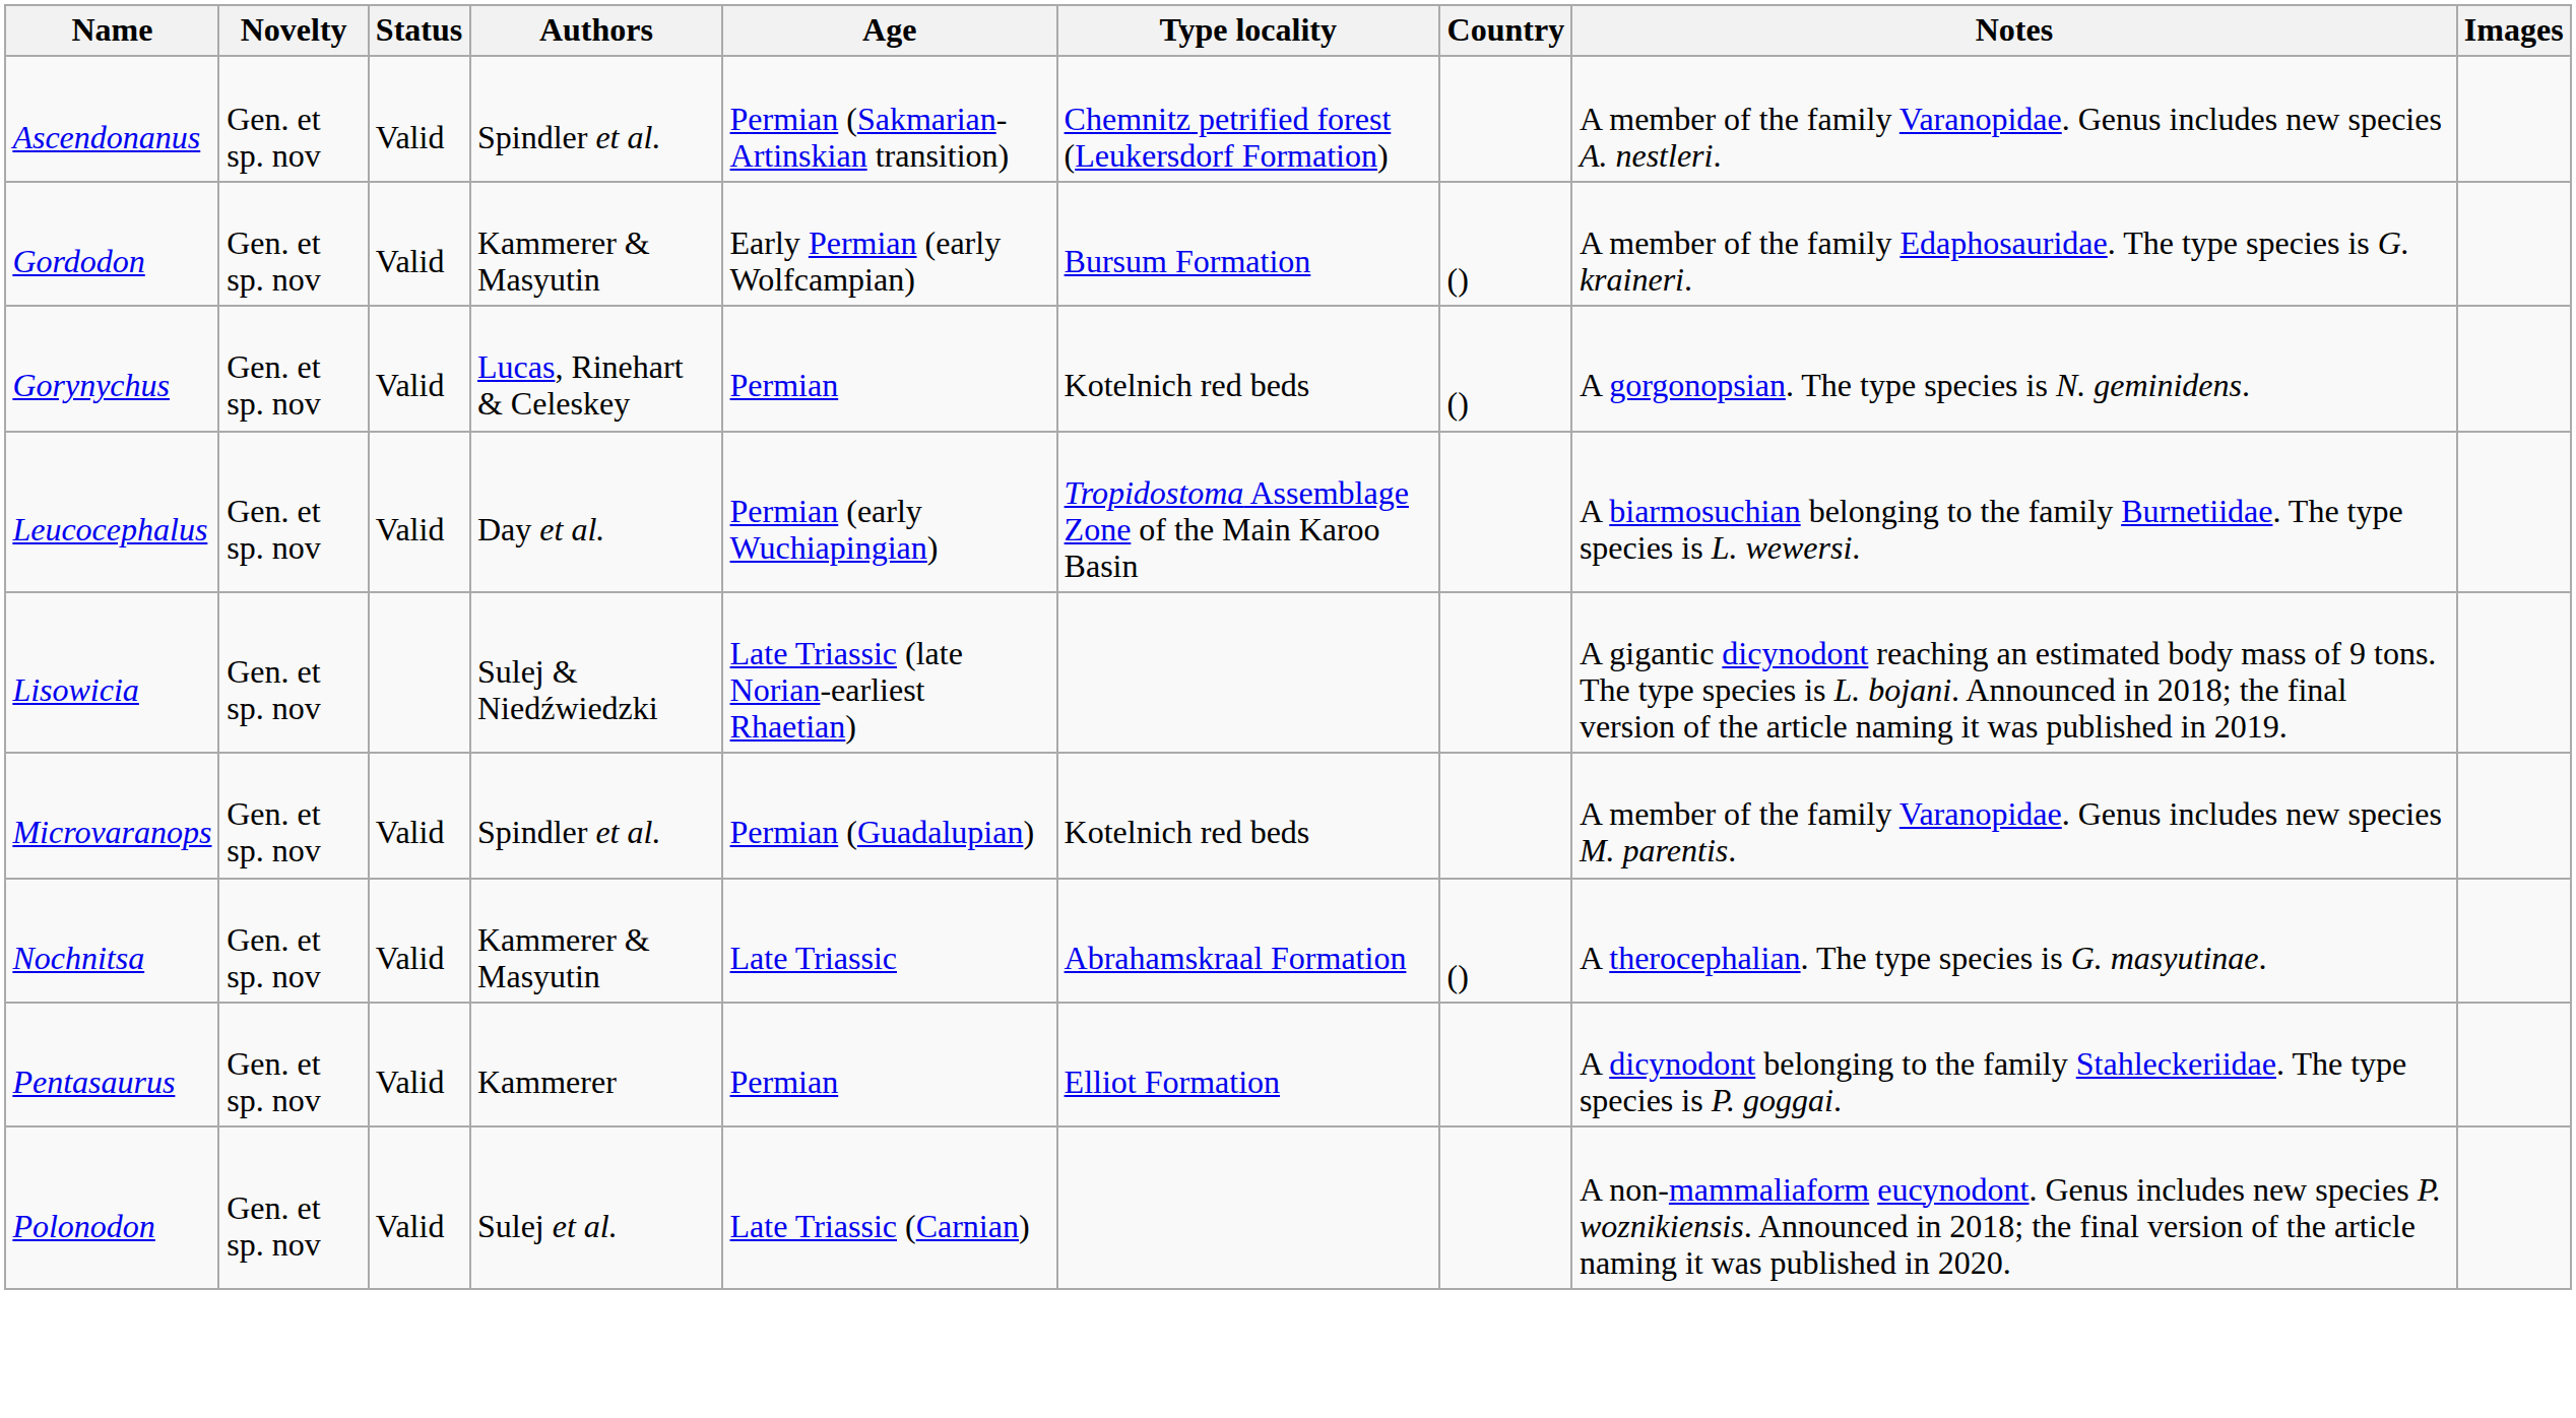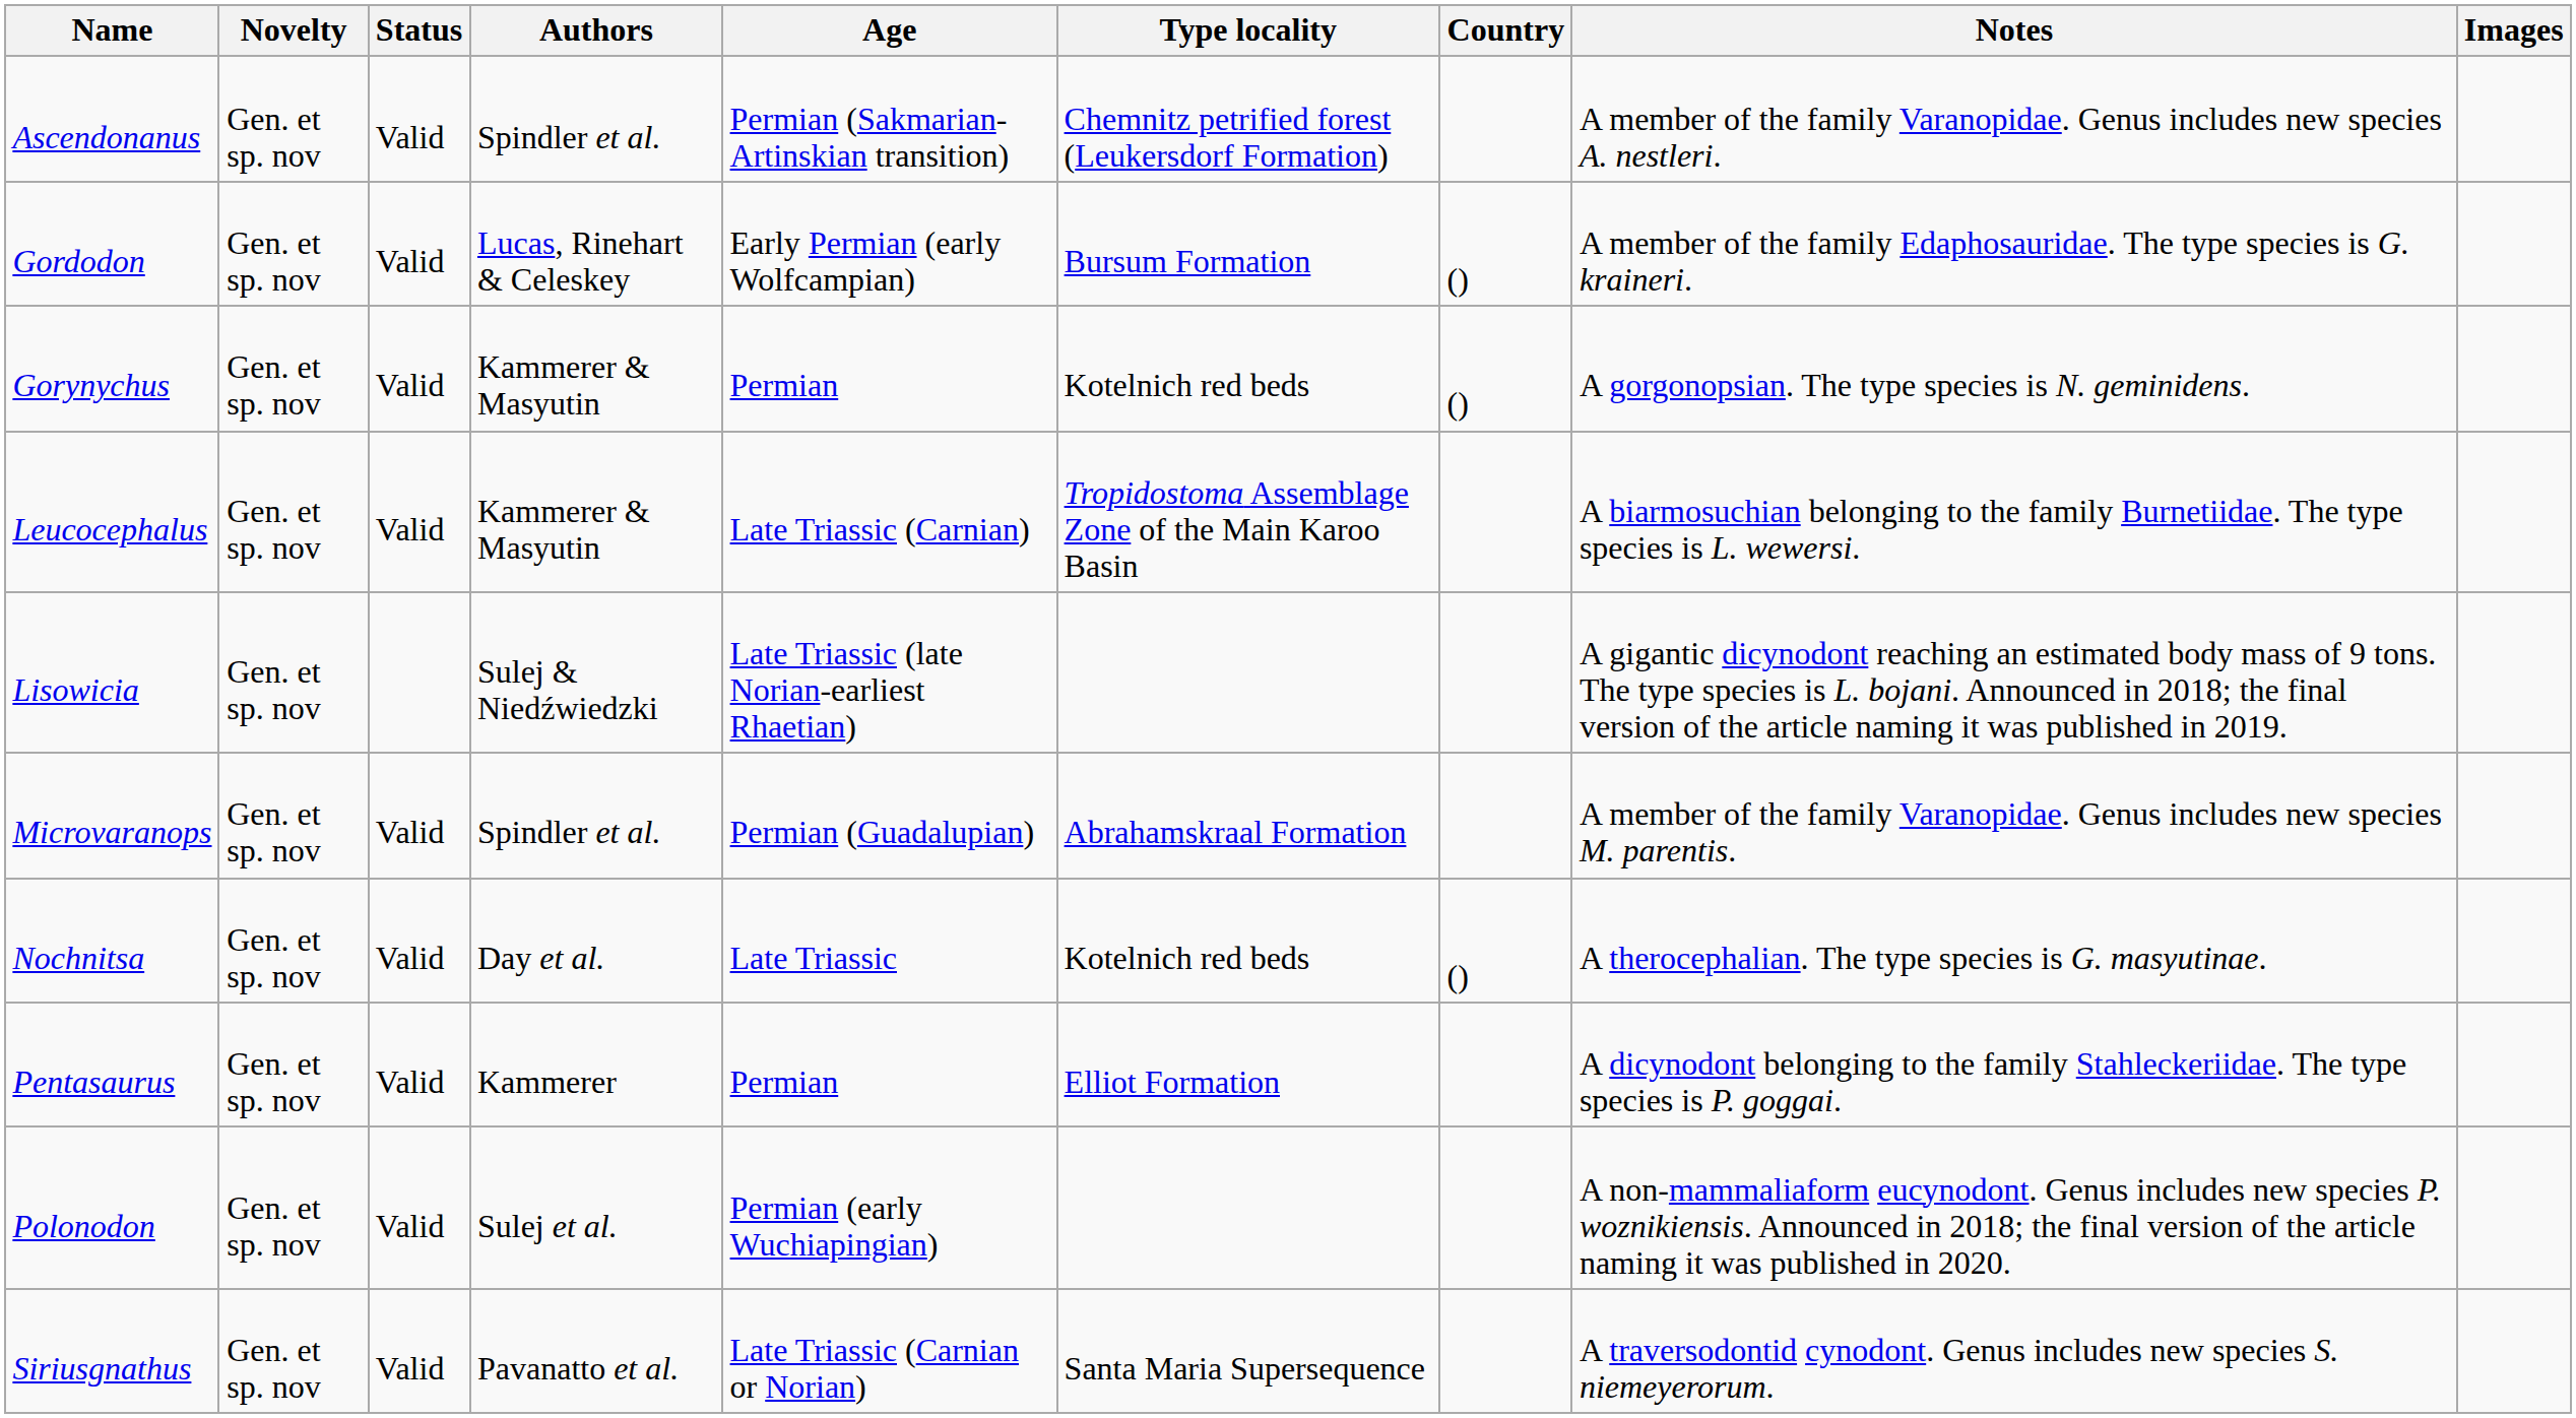Gordodon | Authors: Kammerer & Masyutin -> Lucas, Rinehart & Celeskey
Gorynychus | Authors: Lucas, Rinehart & Celeskey -> Kammerer & Masyutin
Leucocephalus | Authors: Day et al. -> Kammerer & Masyutin
Leucocephalus | Age: Permian (early Wuchiapingian) -> Late Triassic (Carnian)
Microvaranops | Type locality: Kotelnich red beds -> Abrahamskraal Formation
Nochnitsa | Authors: Kammerer & Masyutin -> Day et al.
Nochnitsa | Type locality: Abrahamskraal Formation -> Kotelnich red beds
Polonodon | Age: Late Triassic (Carnian) -> Permian (early Wuchiapingian)
+ row: Siriusgnathus | Gen. et sp. nov | Valid | Pavanatto et al. | Late Triassic (Carnian or Norian) | Santa Maria Supersequence | A traversodontid cynodont. Genus includes new species S. niemeyerorum.
